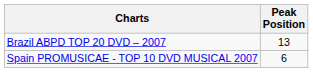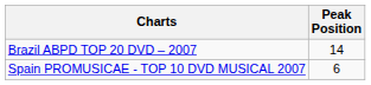Brazil ABPD TOP 20 DVD – 2007 | Peak Position: 13 -> 14
